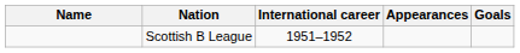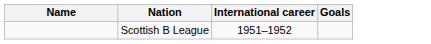- column: Appearances
